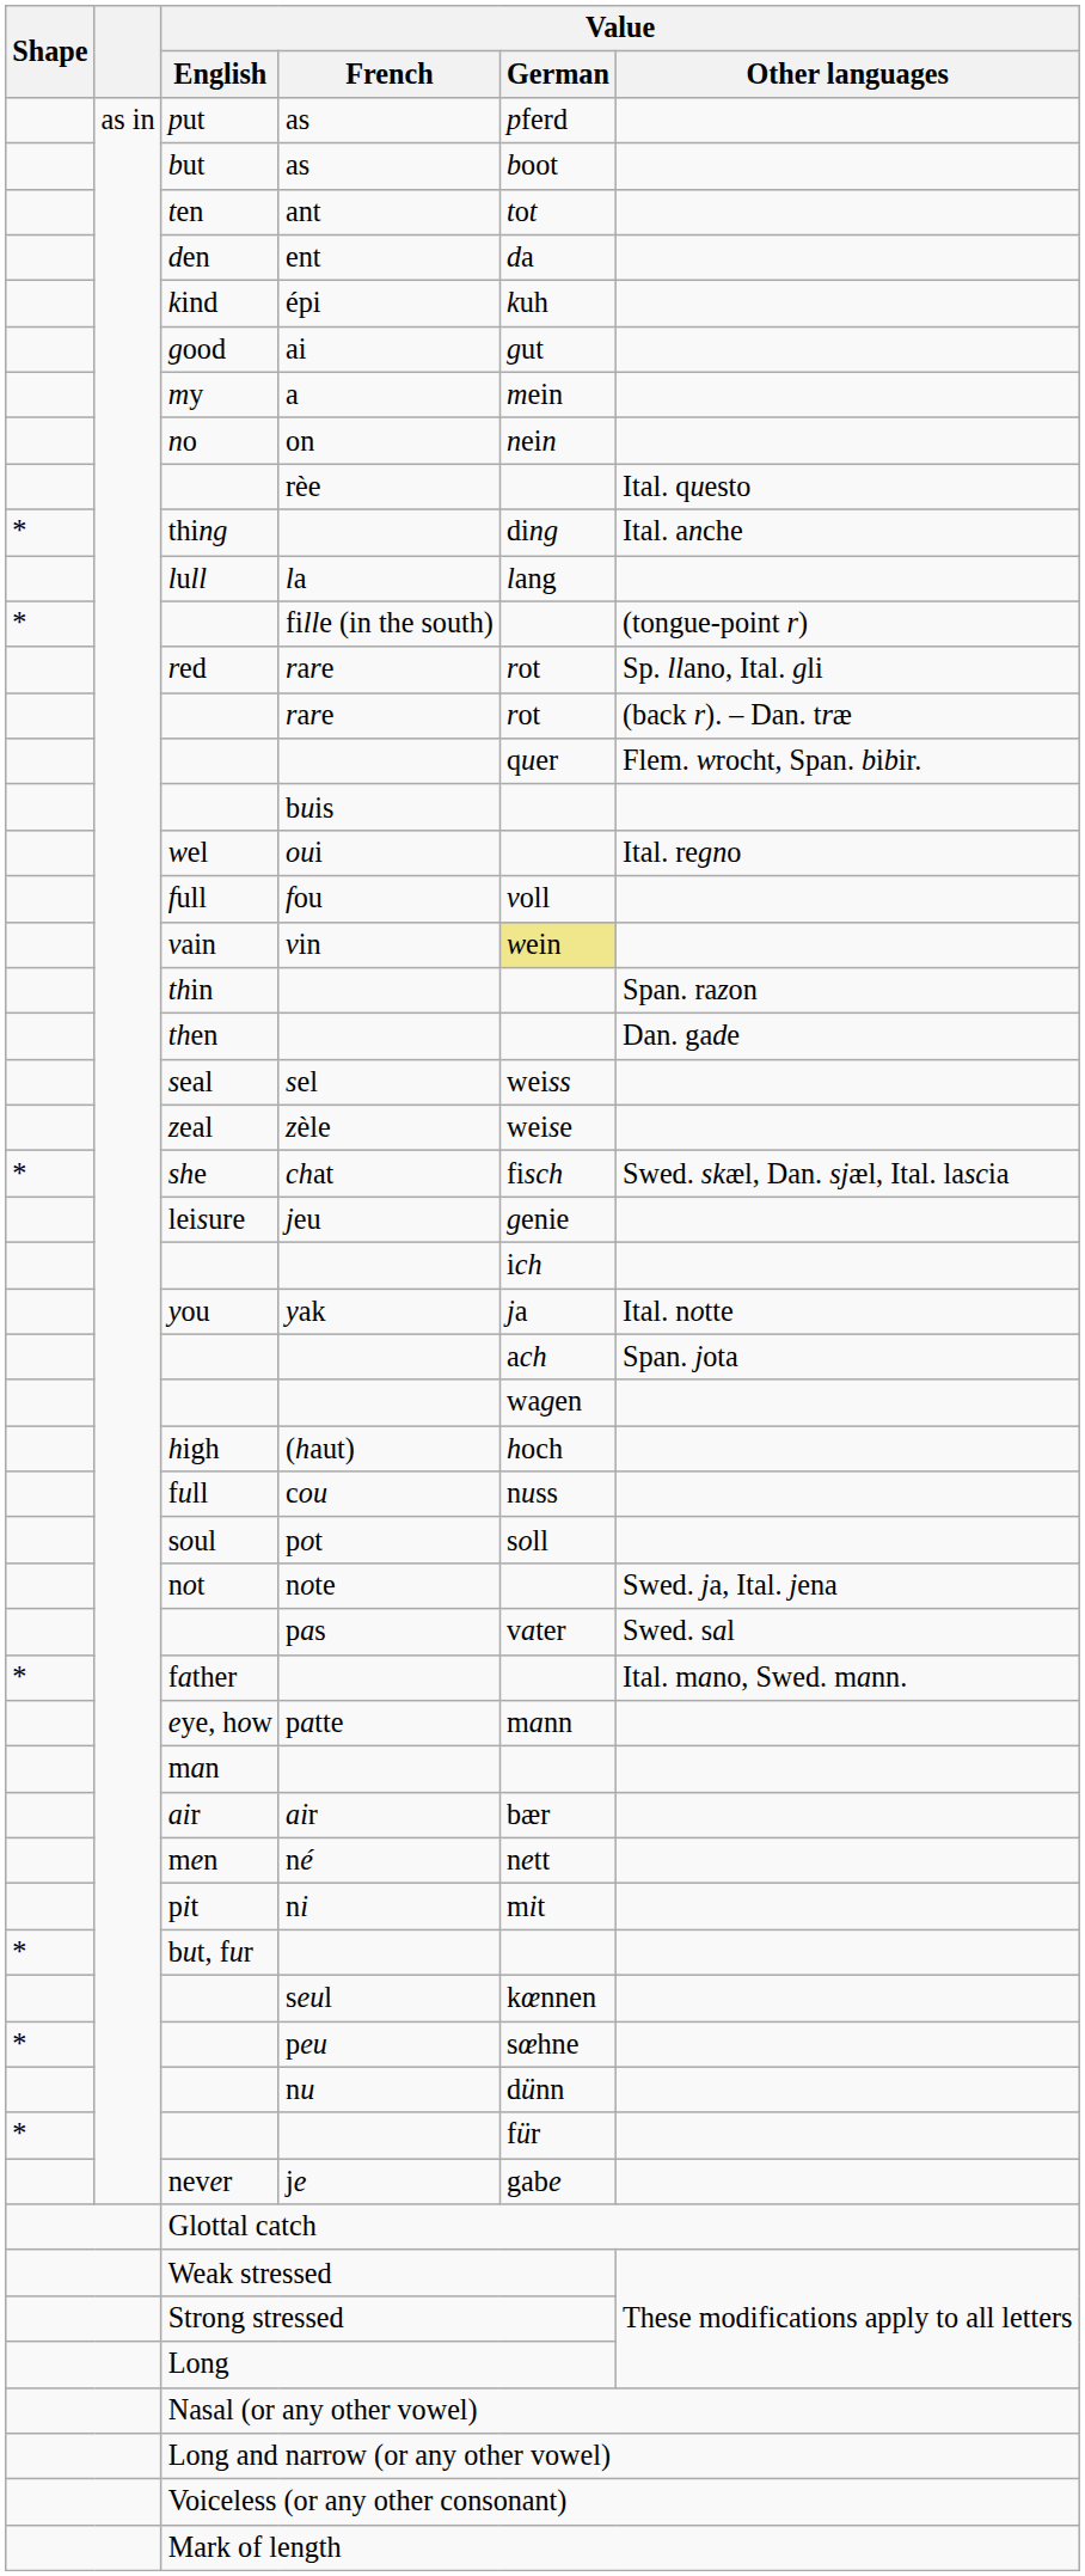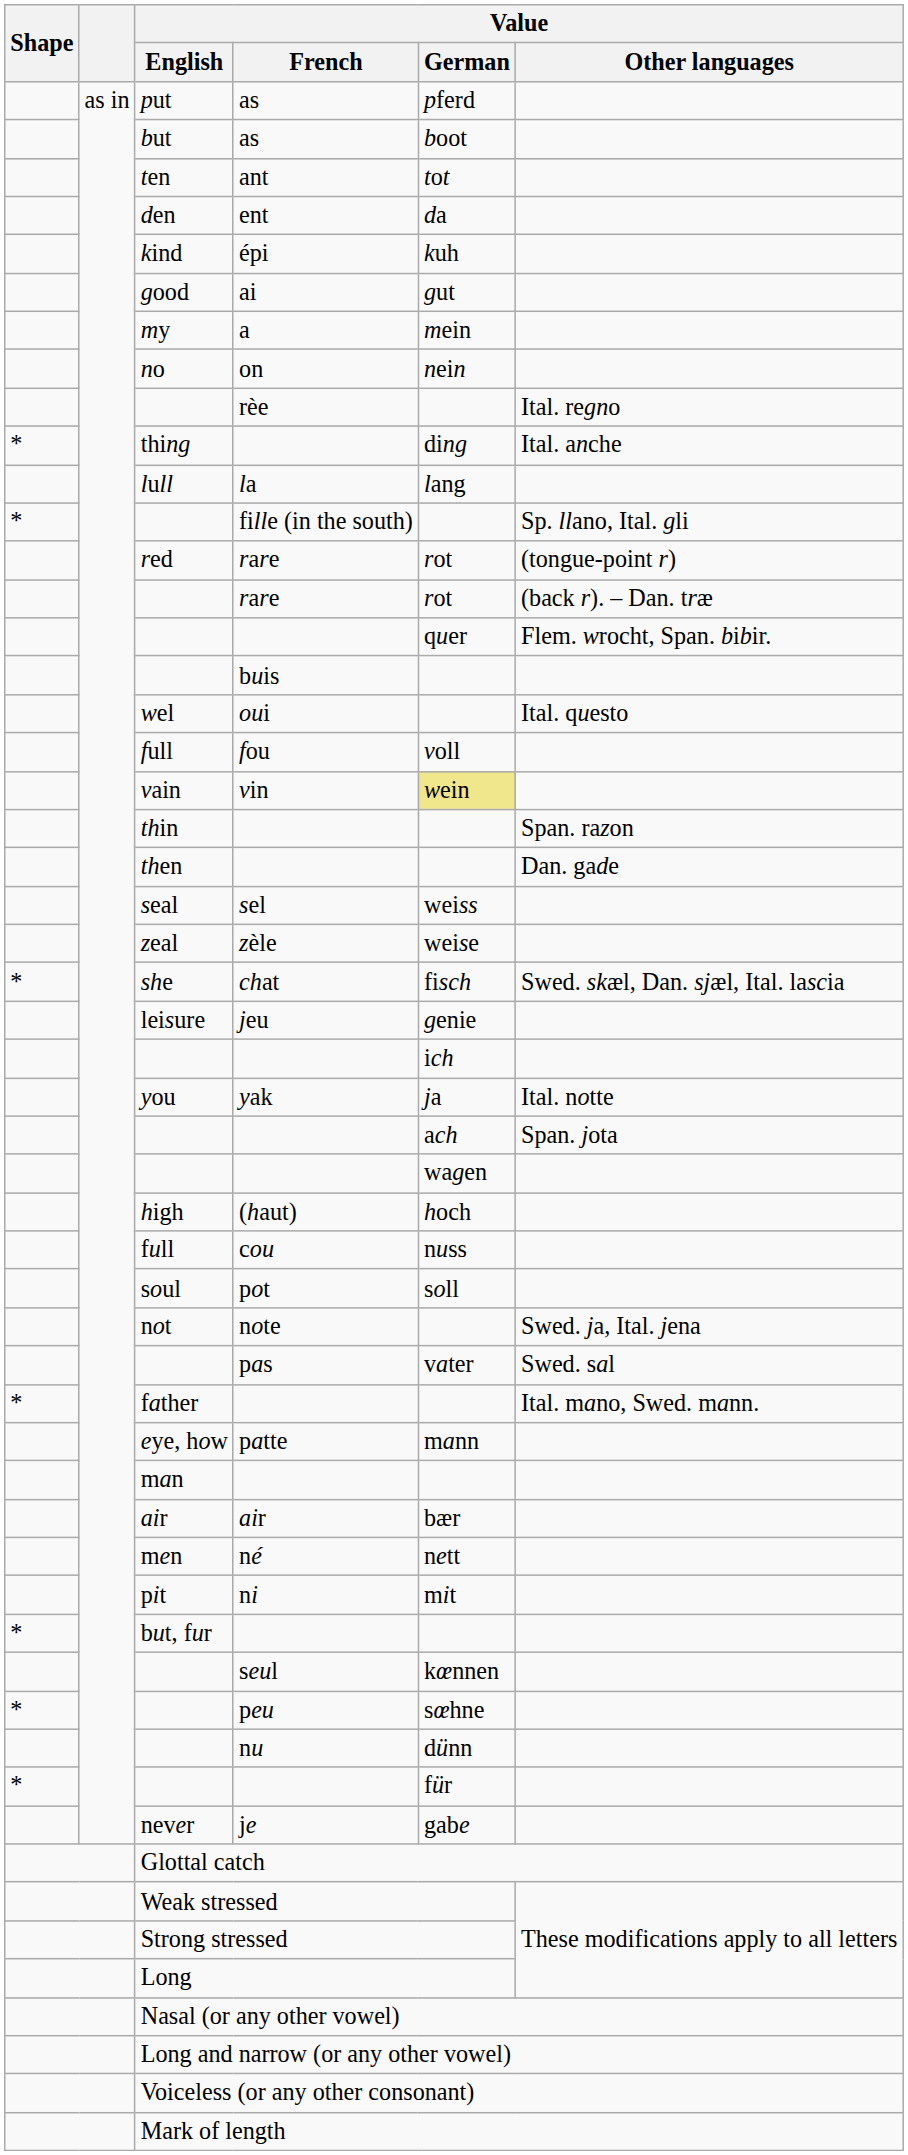rèe | Value / Other languages: Ital. questo -> Ital. regno
fille (in the south) | Value / Other languages: (tongue-point r) -> Sp. llano, Ital. gli
red / rare | Value / Other languages: Sp. llano, Ital. gli -> (tongue-point r)
oui | Value / Other languages: Ital. regno -> Ital. questo
